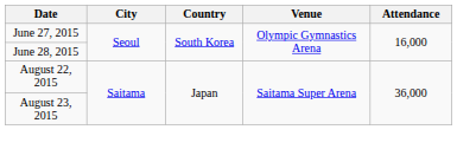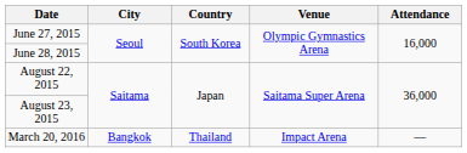+ row: March 20, 2016 | Bangkok | Thailand | Impact Arena | —
